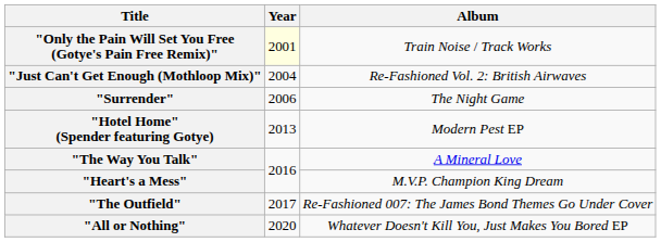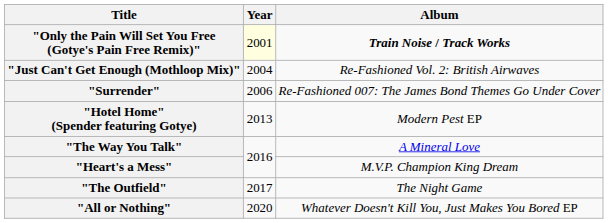"Only the Pain Will Set You Free (Gotye's Pain Free Remix)" | Album: normal -> bold
"Surrender" | Album: The Night Game -> Re-Fashioned 007: The James Bond Themes Go Under Cover
"The Outfield" | Album: Re-Fashioned 007: The James Bond Themes Go Under Cover -> The Night Game
